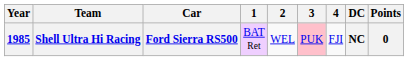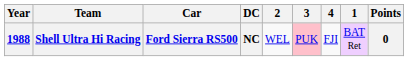columns swapped: 1 <-> DC
Shell Ultra Hi Racing | Year: 1985 -> 1988
